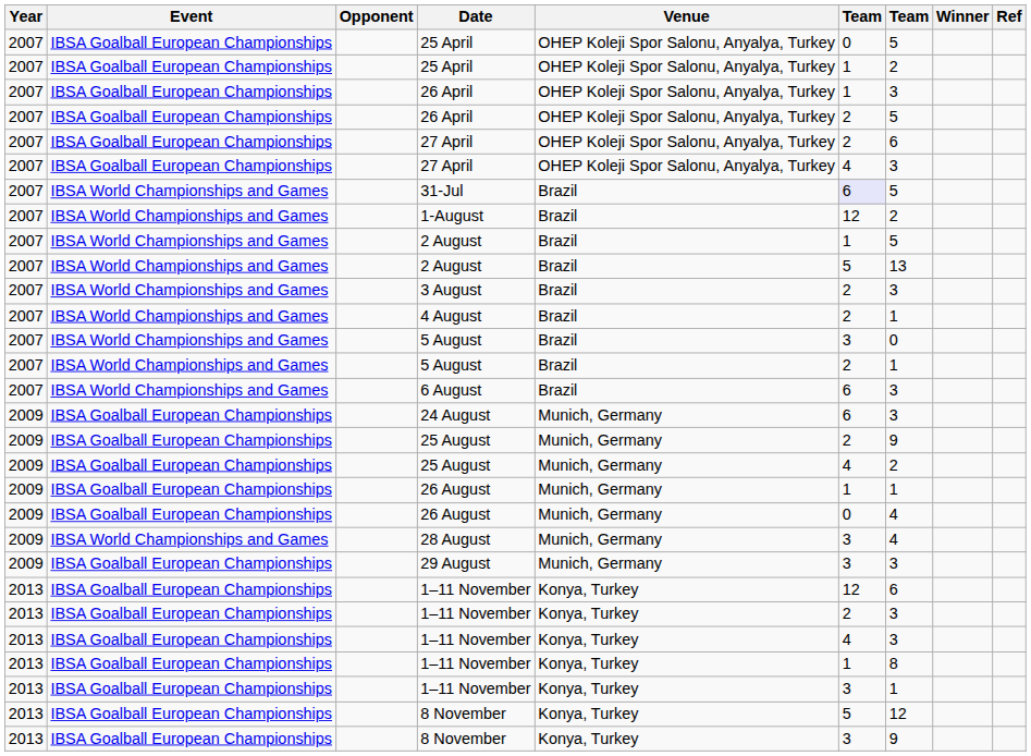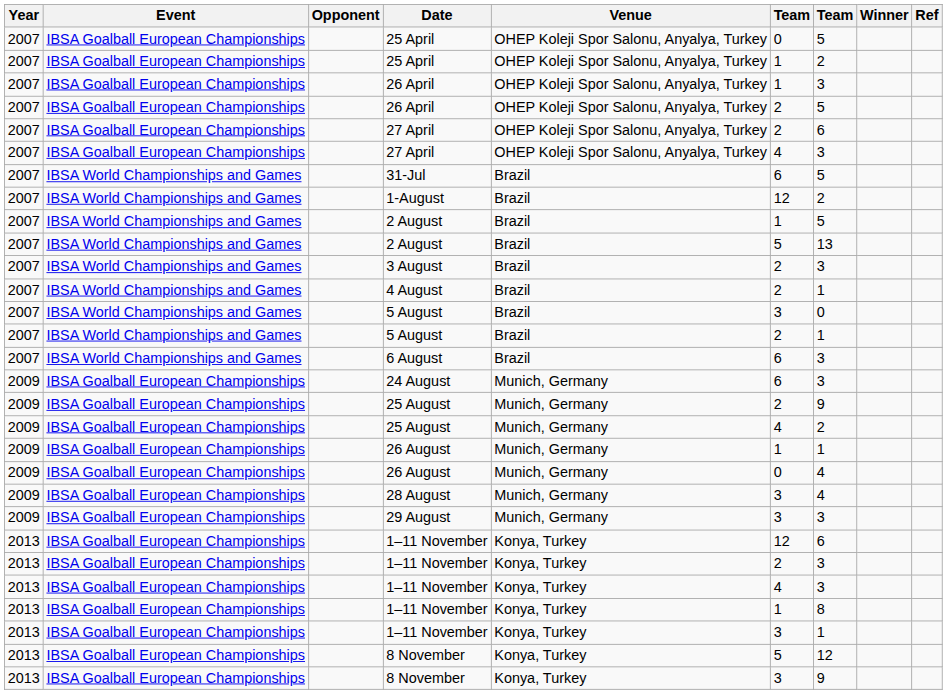31-Jul | column 6: lavender background -> no background
28 August | Event: IBSA World Championships and Games -> IBSA Goalball European Championships
